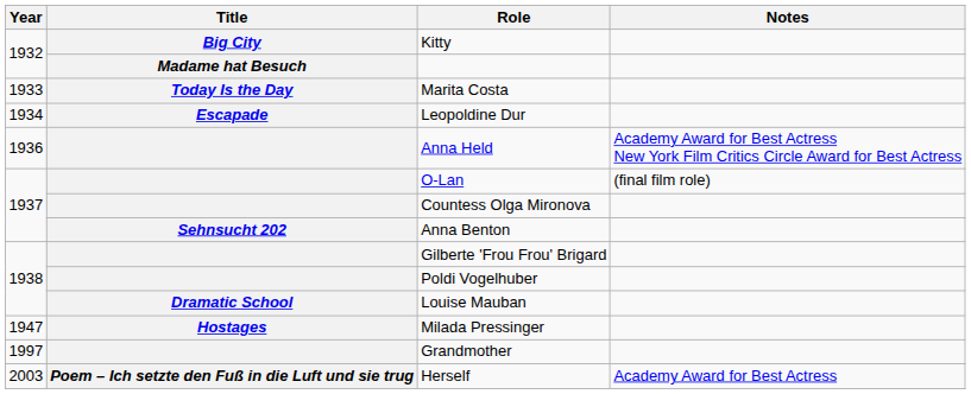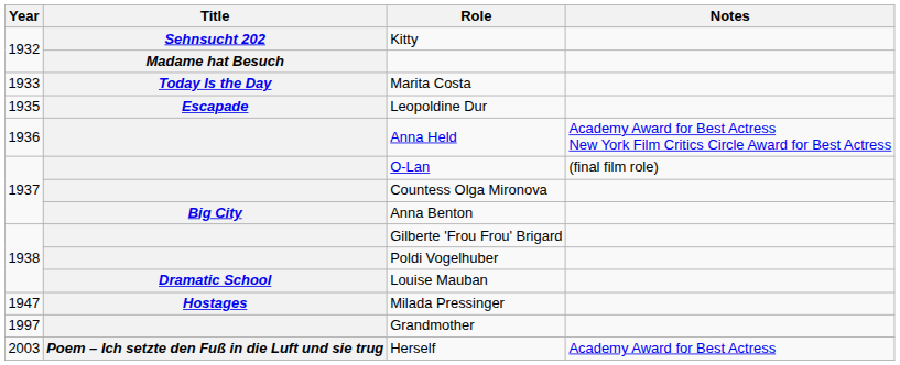Kitty | Title: Big City -> Sehnsucht 202
Leopoldine Dur | Year: 1934 -> 1935
Anna Benton | Title: Sehnsucht 202 -> Big City
